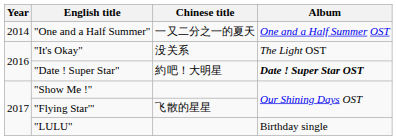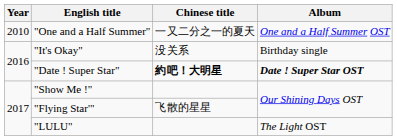"One and a Half Summer" | Year: 2014 -> 2010
"It's Okay" | Album: The Light OST -> Birthday single
"Date ! Super Star" | Chinese title: normal -> bold
"LULU" | Album: Birthday single -> The Light OST
